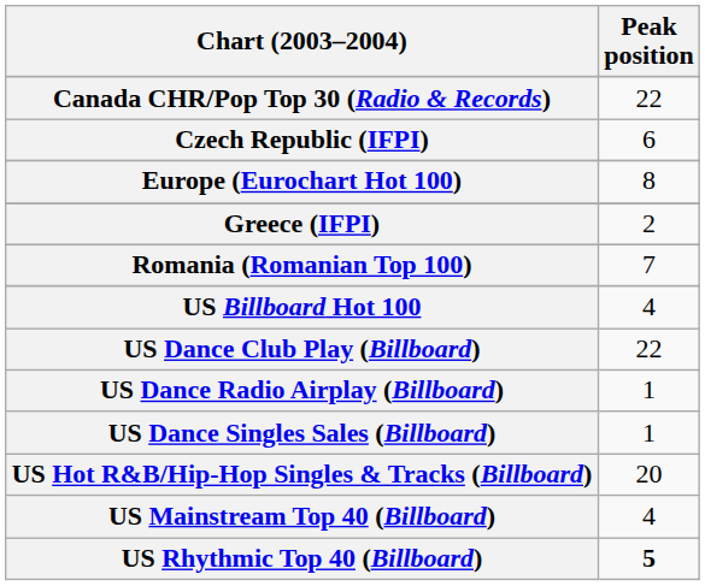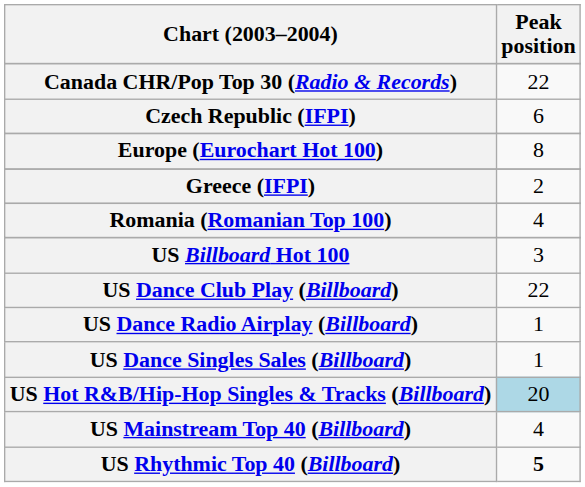Romania (Romanian Top 100) | Peak position: 7 -> 4
US Billboard Hot 100 | Peak position: 4 -> 3
US Hot R&B/Hip-Hop Singles & Tracks (Billboard) | Peak position: no background -> lightblue background
